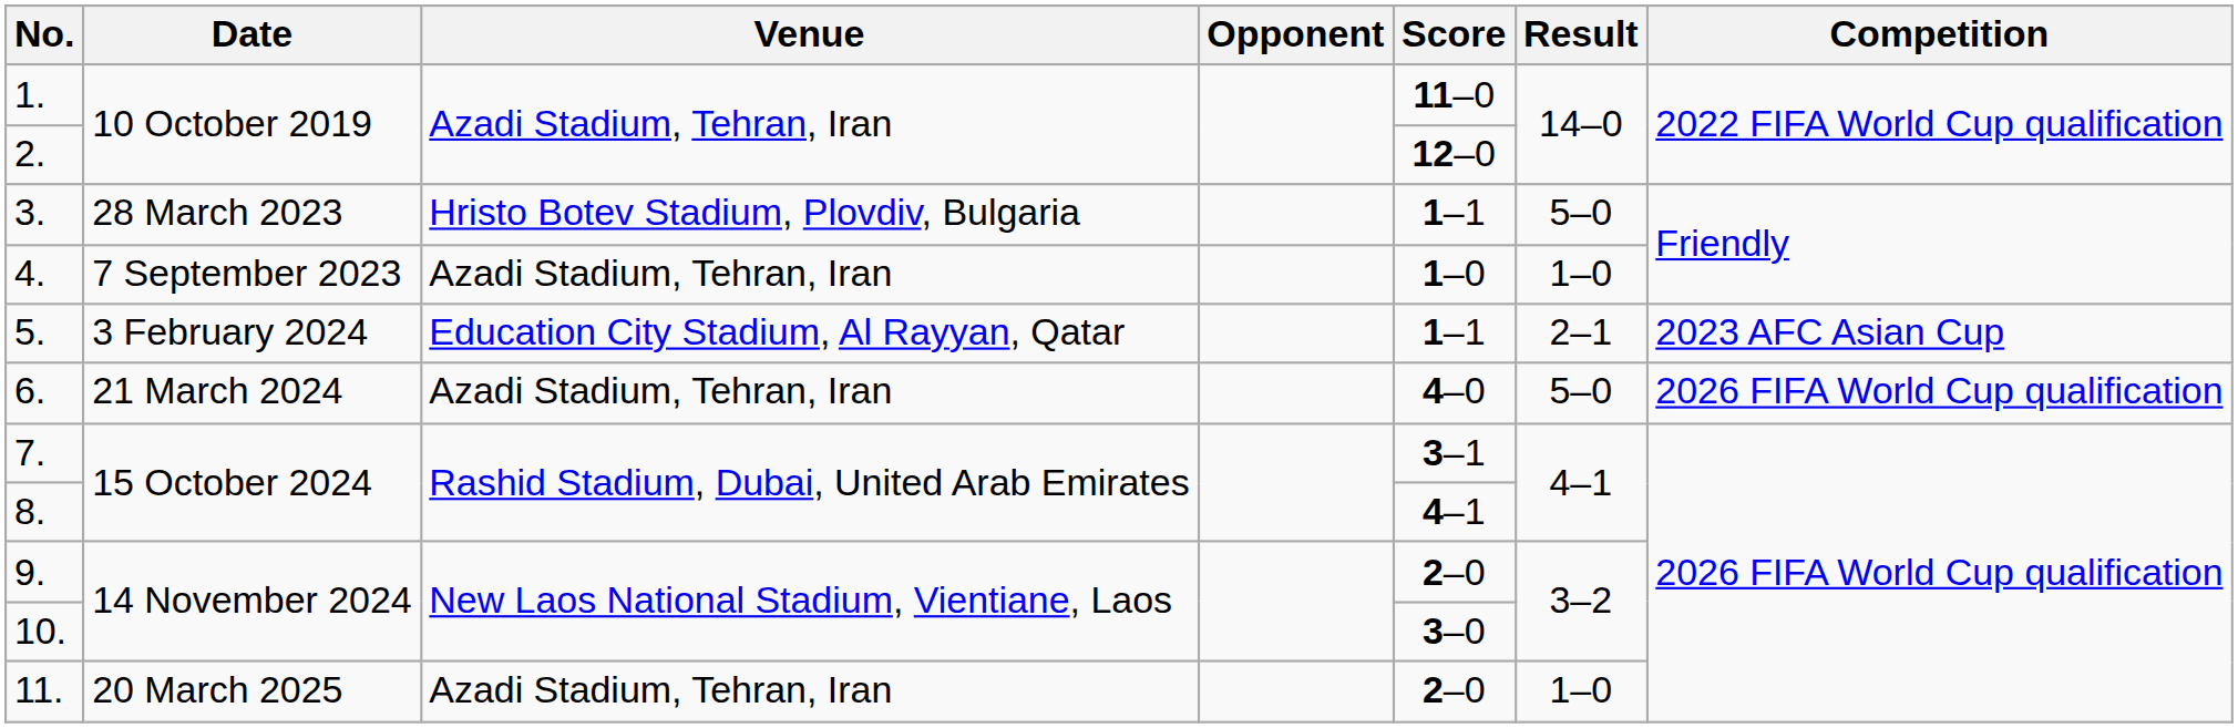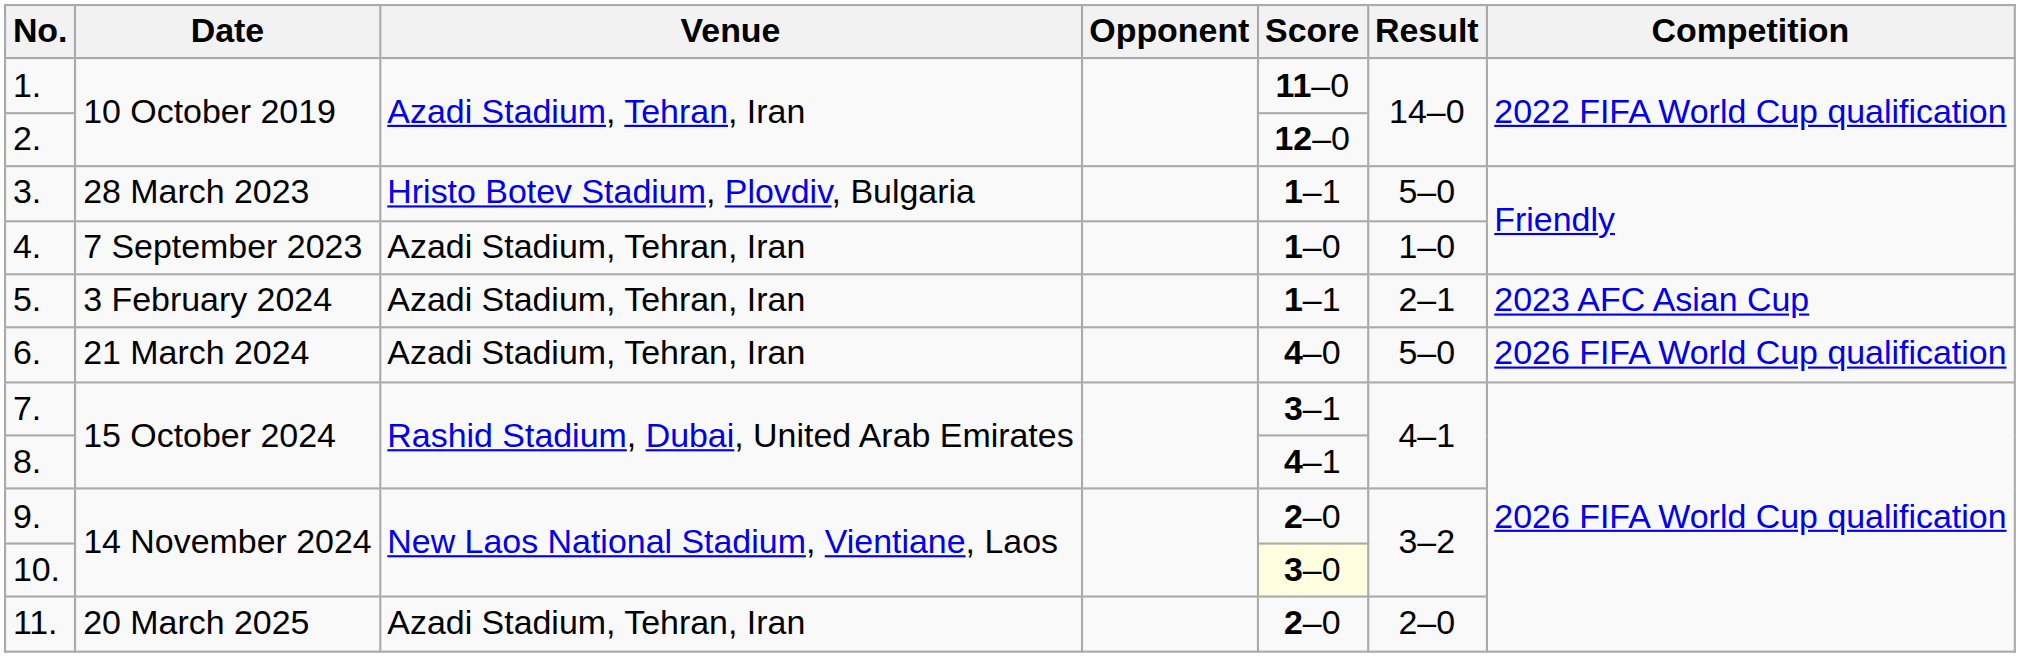5. | Venue: Education City Stadium, Al Rayyan, Qatar -> Azadi Stadium, Tehran, Iran
10. | Score: no background -> lightyellow background
11. | Result: 1–0 -> 2–0
